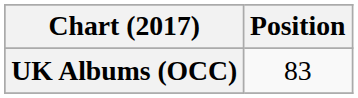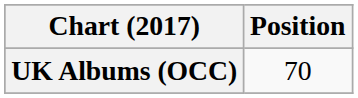UK Albums (OCC) | Position: 83 -> 70
